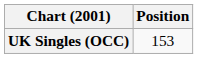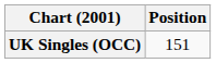UK Singles (OCC) | Position: 153 -> 151
